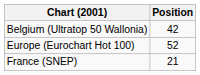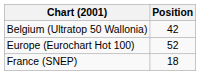France (SNEP) | Position: 21 -> 18
